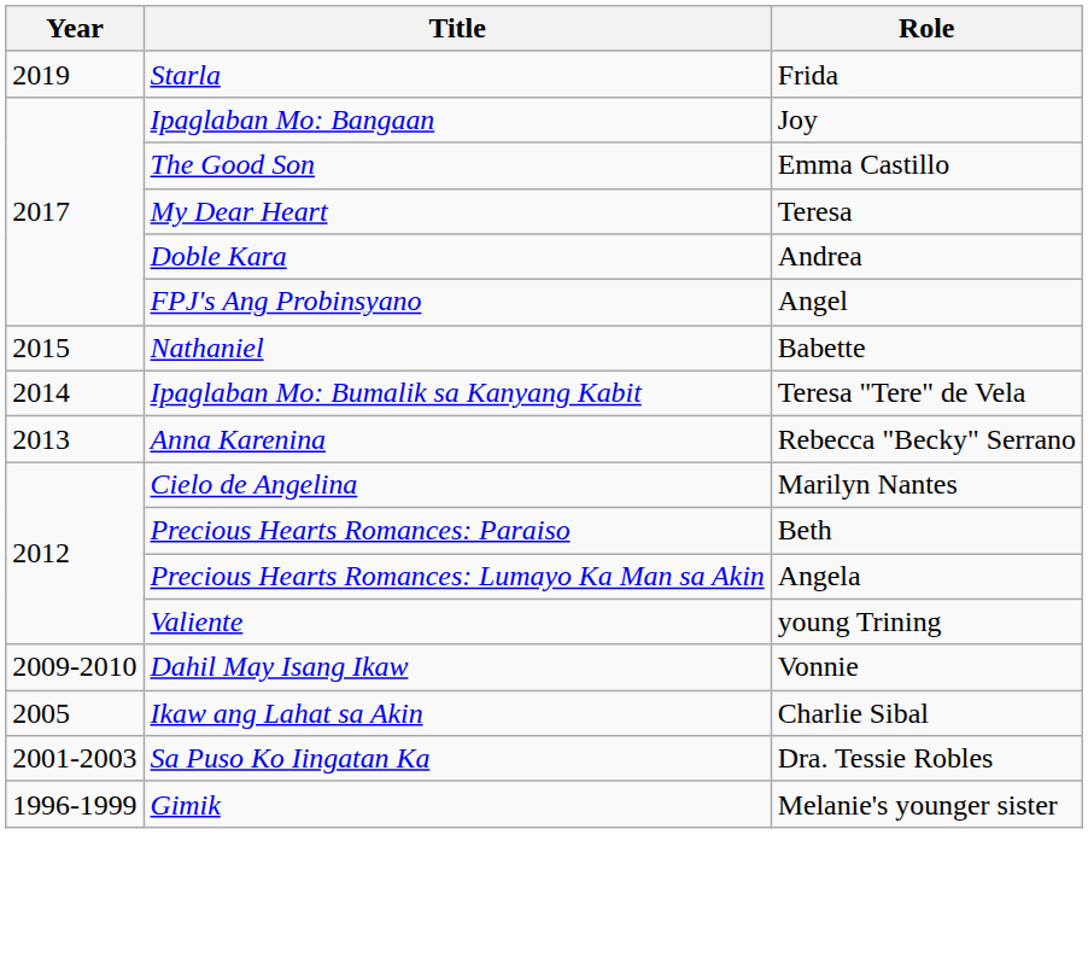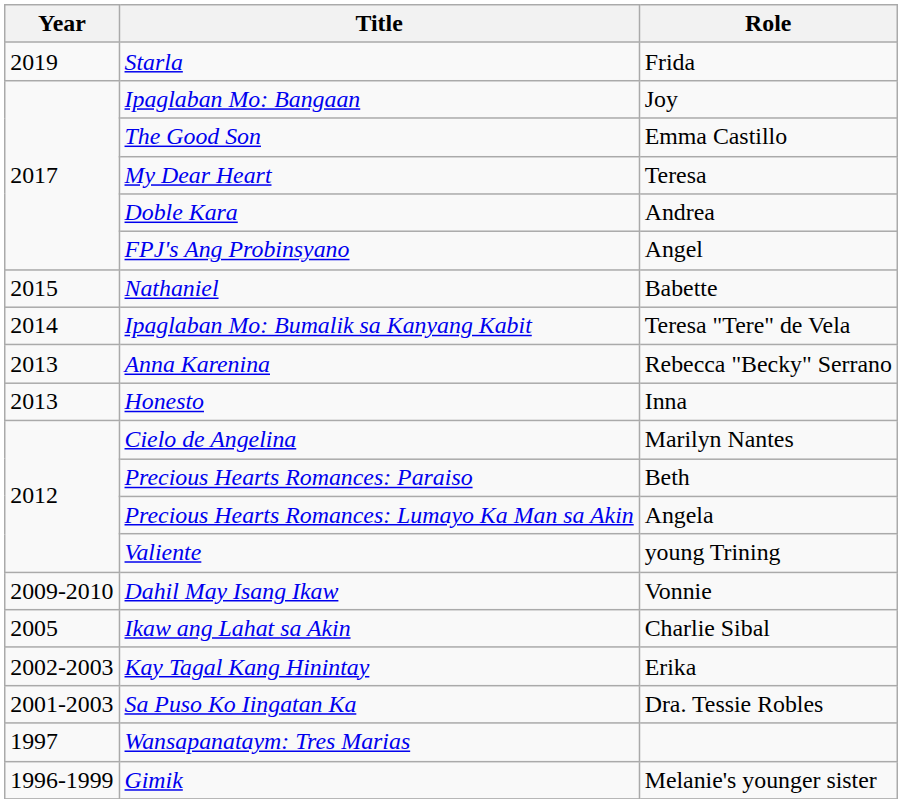+ row: 2013 | Honesto | Inna
+ row: 2002-2003 | Kay Tagal Kang Hinintay | Erika
+ row: 1997 | Wansapanataym: Tres Marias
